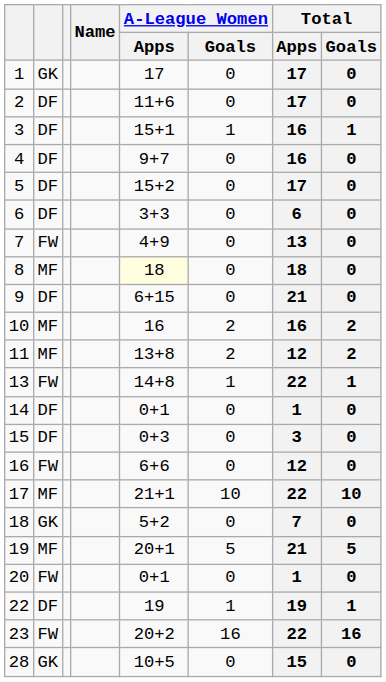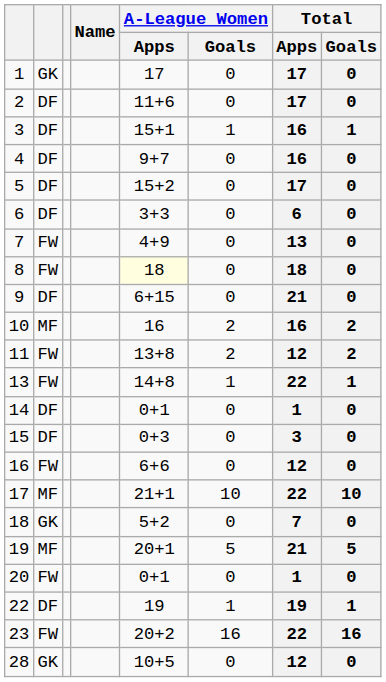8 | column 2: MF -> FW
11 | column 2: MF -> FW
28 | Total / Apps: 15 -> 12
